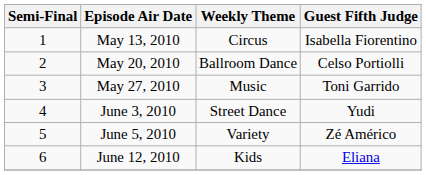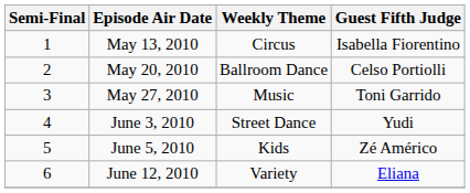June 5, 2010 | Weekly Theme: Variety -> Kids
June 12, 2010 | Weekly Theme: Kids -> Variety
